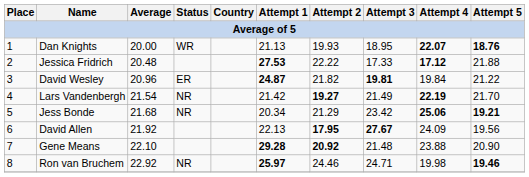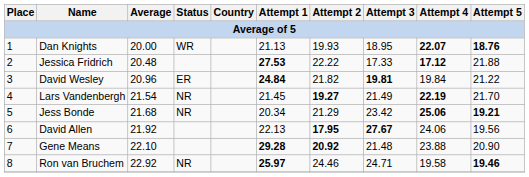David Wesley | Attempt 1: 24.87 -> 24.84
Lars Vandenbergh | Attempt 1: 21.42 -> 21.45
David Allen | Attempt 4: 24.09 -> 24.06
Ron van Bruchem | Attempt 4: 19.98 -> 19.58
